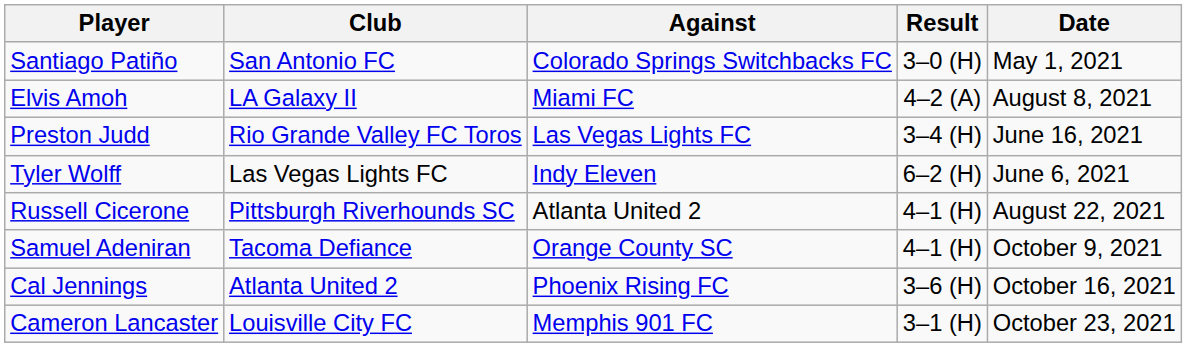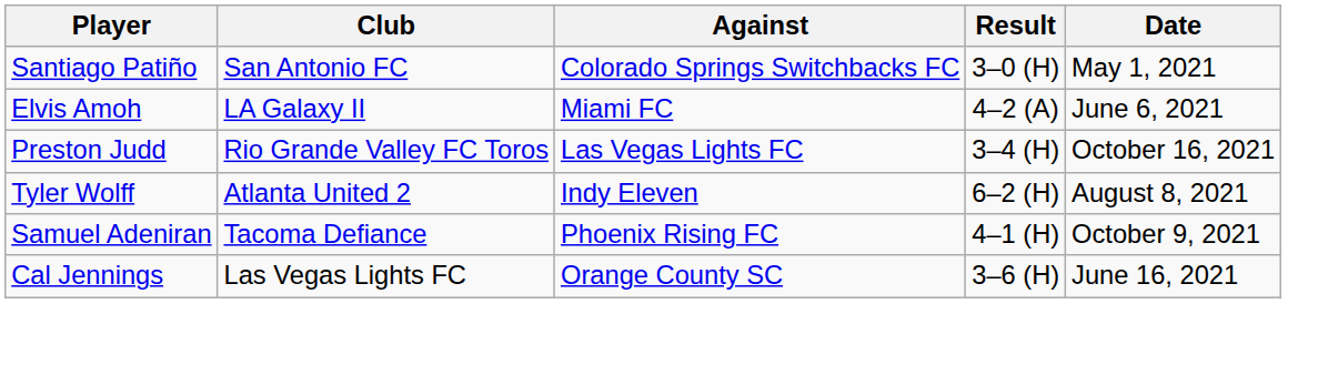Elvis Amoh | Date: August 8, 2021 -> June 6, 2021
Preston Judd | Date: June 16, 2021 -> October 16, 2021
Tyler Wolff | Club: Las Vegas Lights FC -> Atlanta United 2
Tyler Wolff | Date: June 6, 2021 -> August 8, 2021
- row: Russell Cicerone | Pittsburgh Riverhounds SC | Atlanta United 2 | 4–1 (H) | August 22, 2021
Samuel Adeniran | Against: Orange County SC -> Phoenix Rising FC
Cal Jennings | Club: Atlanta United 2 -> Las Vegas Lights FC
Cal Jennings | Against: Phoenix Rising FC -> Orange County SC
Cal Jennings | Date: October 16, 2021 -> June 16, 2021
- row: Cameron Lancaster | Louisville City FC | Memphis 901 FC | 3–1 (H) | October 23, 2021
